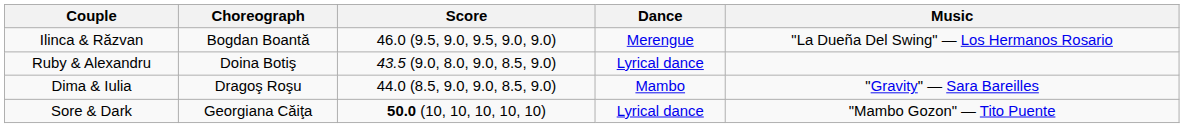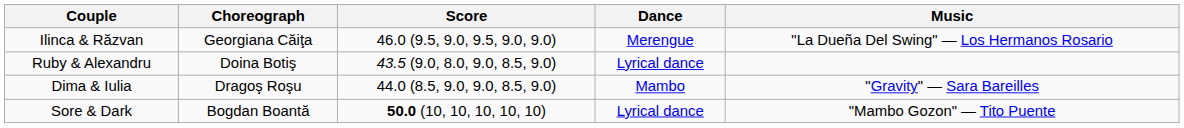Ilinca & Răzvan | Choreograph: Bogdan Boantă -> Georgiana Căiţa
Sore & Dark | Choreograph: Georgiana Căiţa -> Bogdan Boantă
